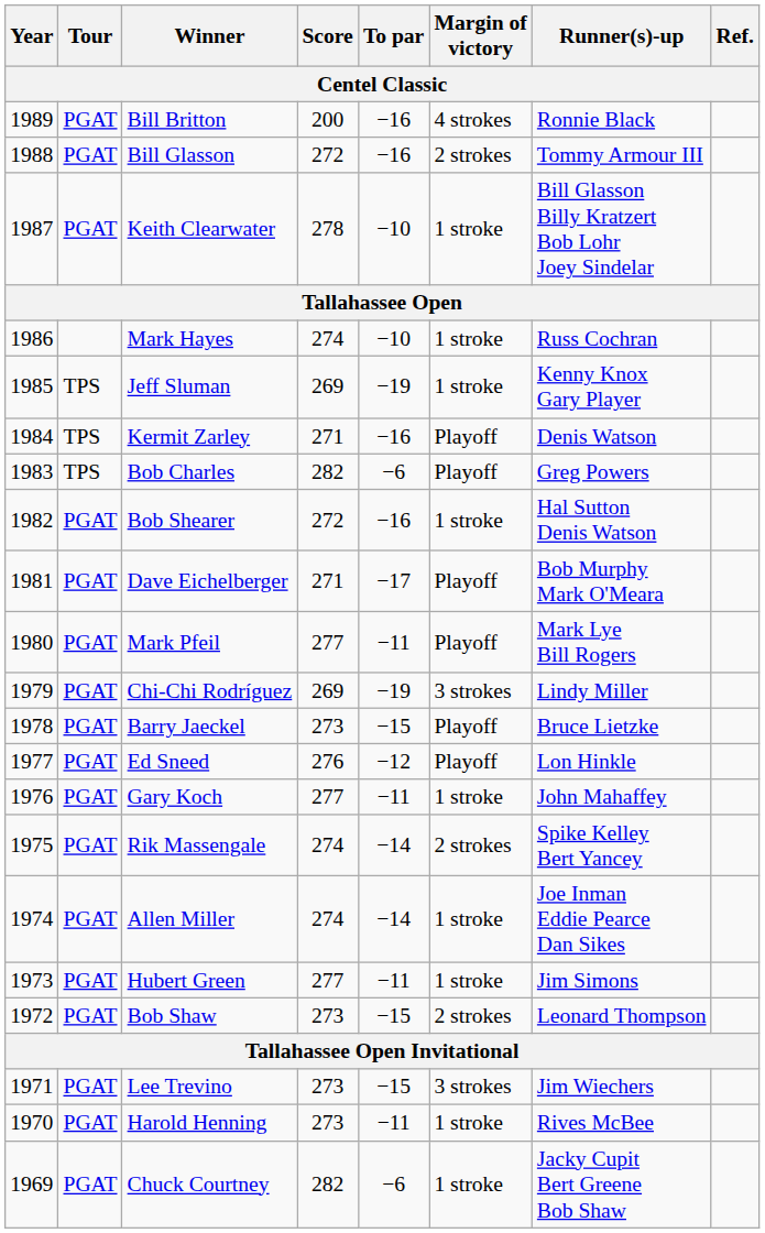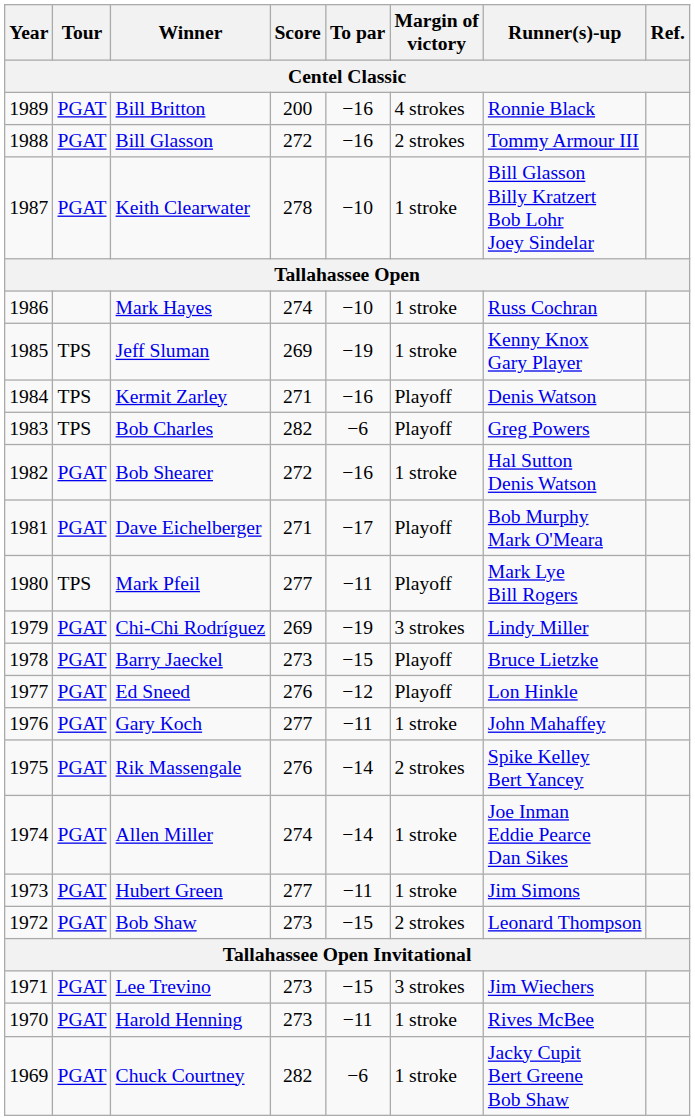Mark Pfeil | Tour: PGAT -> TPS
Rik Massengale | Score: 274 -> 276
